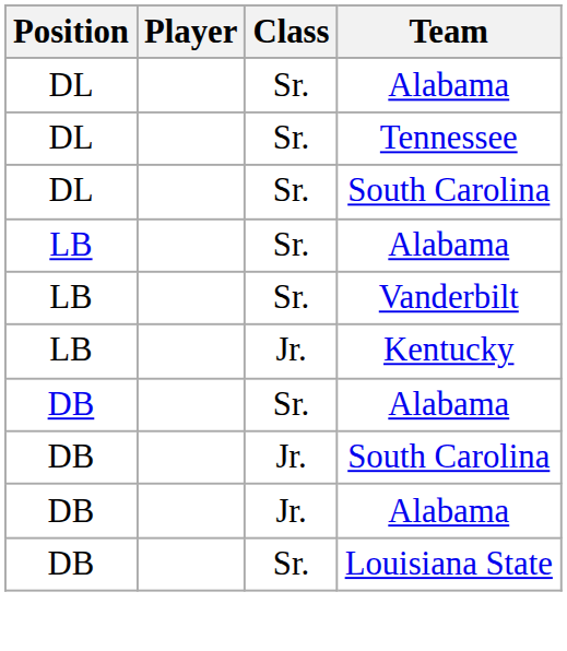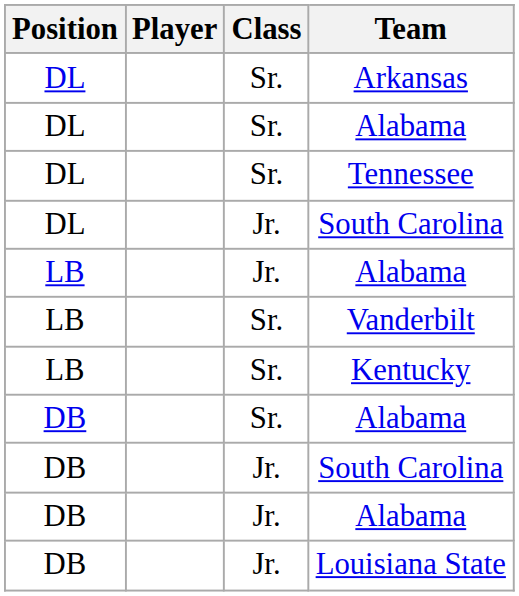+ row: DL | Sr. | Arkansas
DL / South Carolina | Class: Sr. -> Jr.
LB / Alabama | Class: Sr. -> Jr.
Kentucky | Class: Jr. -> Sr.
Louisiana State | Class: Sr. -> Jr.
